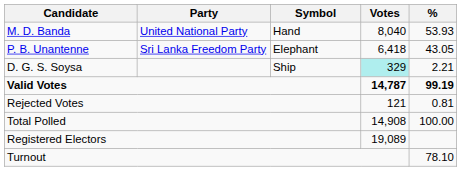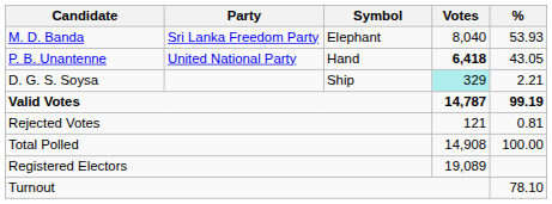M. D. Banda | Party: United National Party -> Sri Lanka Freedom Party
M. D. Banda | Symbol: Hand -> Elephant
P. B. Unantenne | Party: Sri Lanka Freedom Party -> United National Party
P. B. Unantenne | Symbol: Elephant -> Hand
P. B. Unantenne | Votes: normal -> bold
